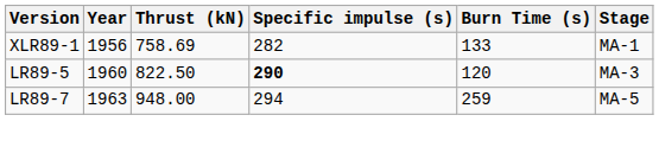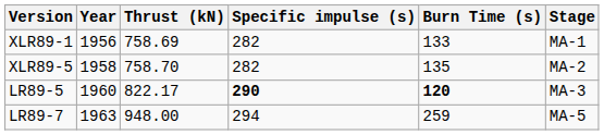+ row: XLR89-5 | 1958 | 758.70 | 282 | 135 | MA-2
LR89-5 | Thrust (kN): 822.50 -> 822.17
LR89-5 | Burn Time (s): normal -> bold
